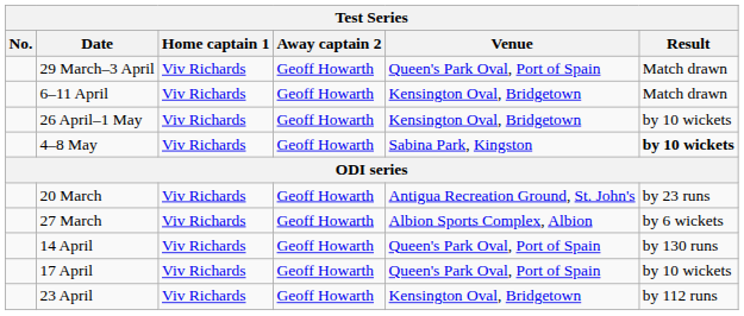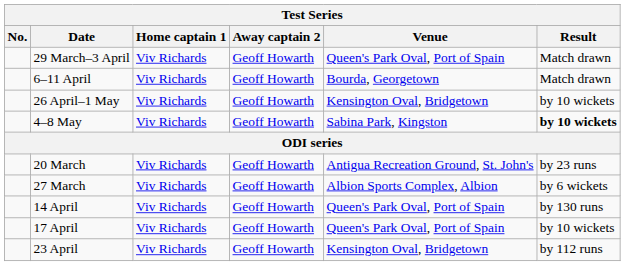6–11 April | Venue: Kensington Oval, Bridgetown -> Bourda, Georgetown
